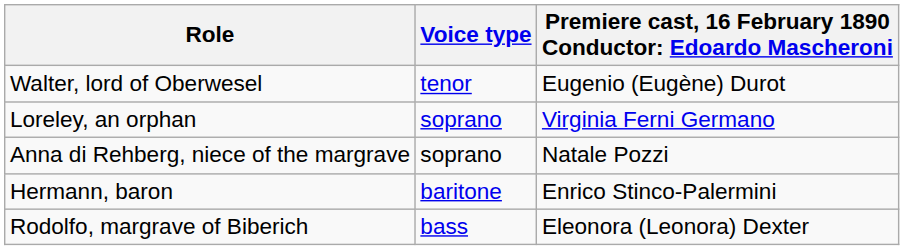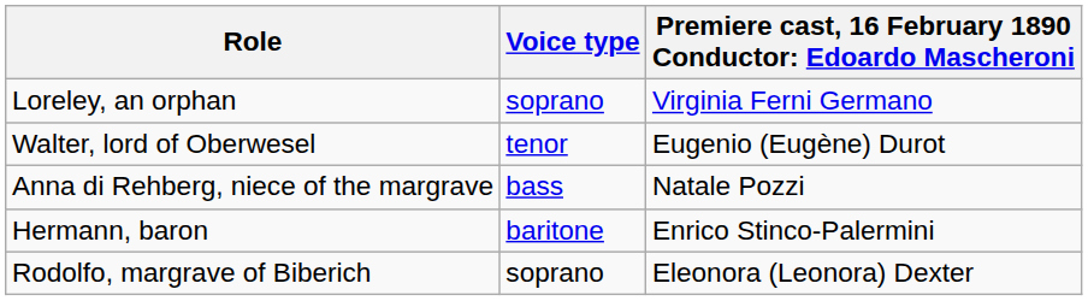rows swapped: Loreley, an orphan <-> Walter, lord of Oberwesel
Anna di Rehberg, niece of the margrave | Voice type: soprano -> bass
Rodolfo, margrave of Biberich | Voice type: bass -> soprano
